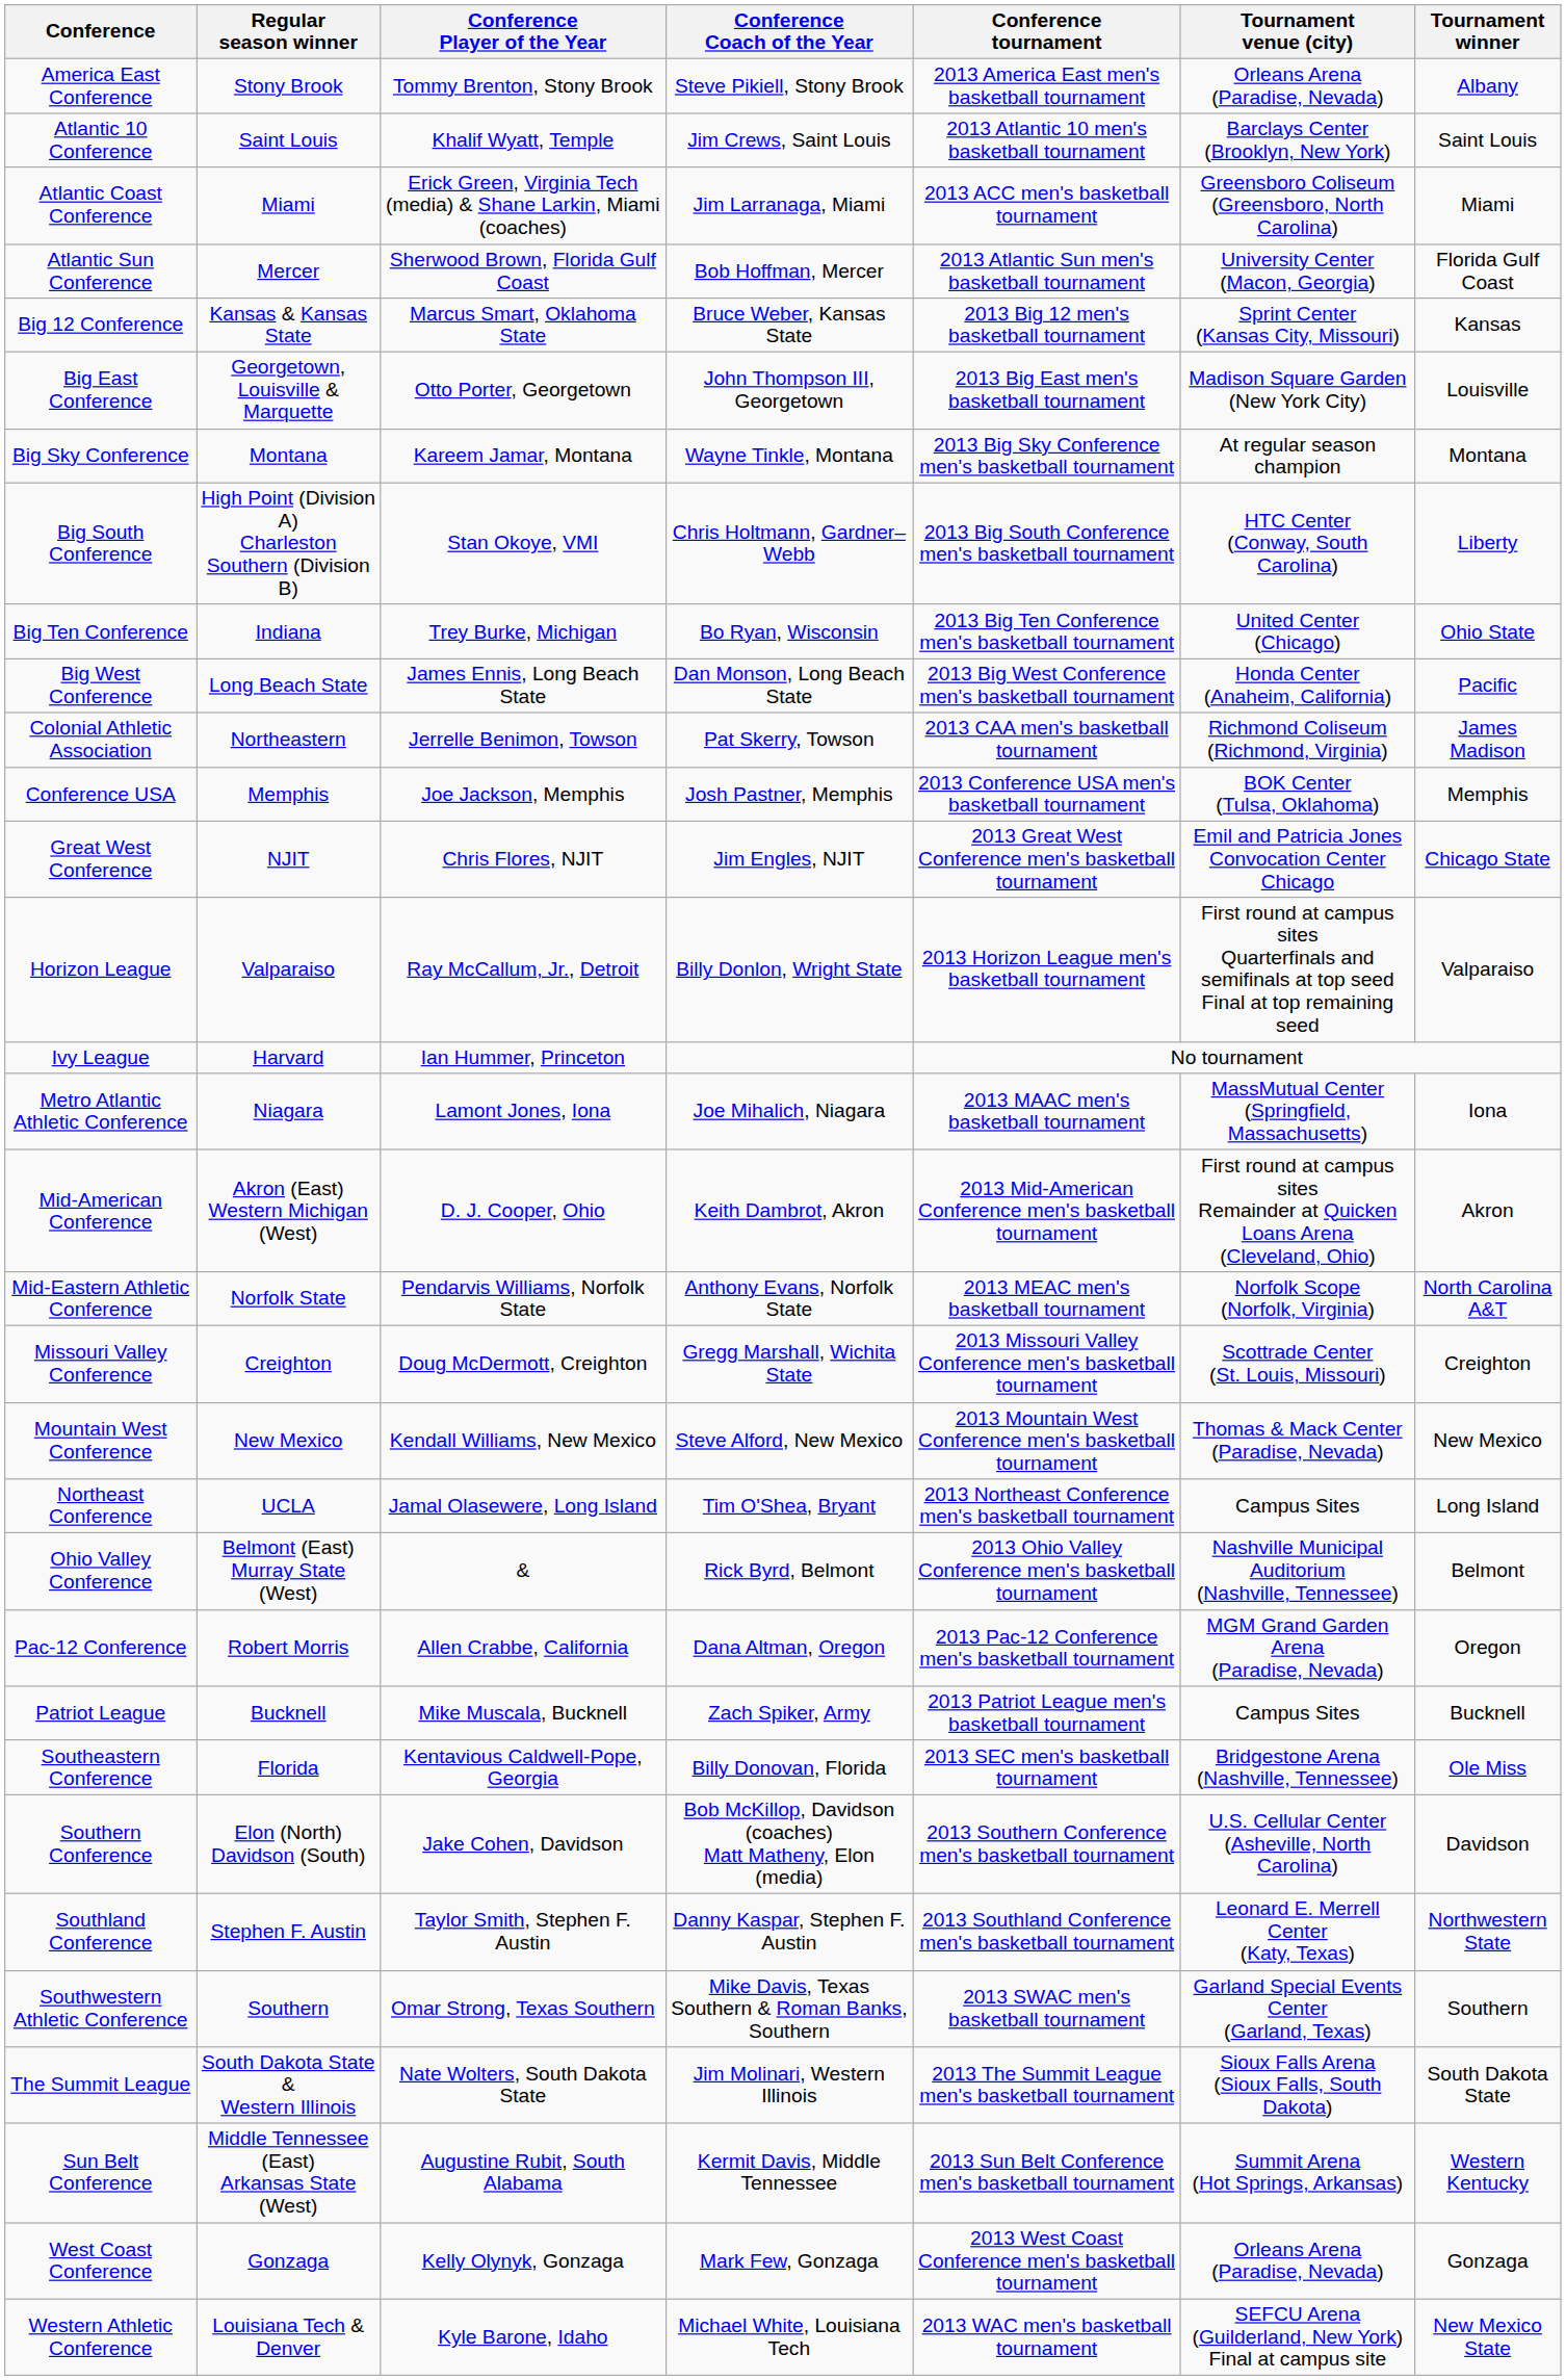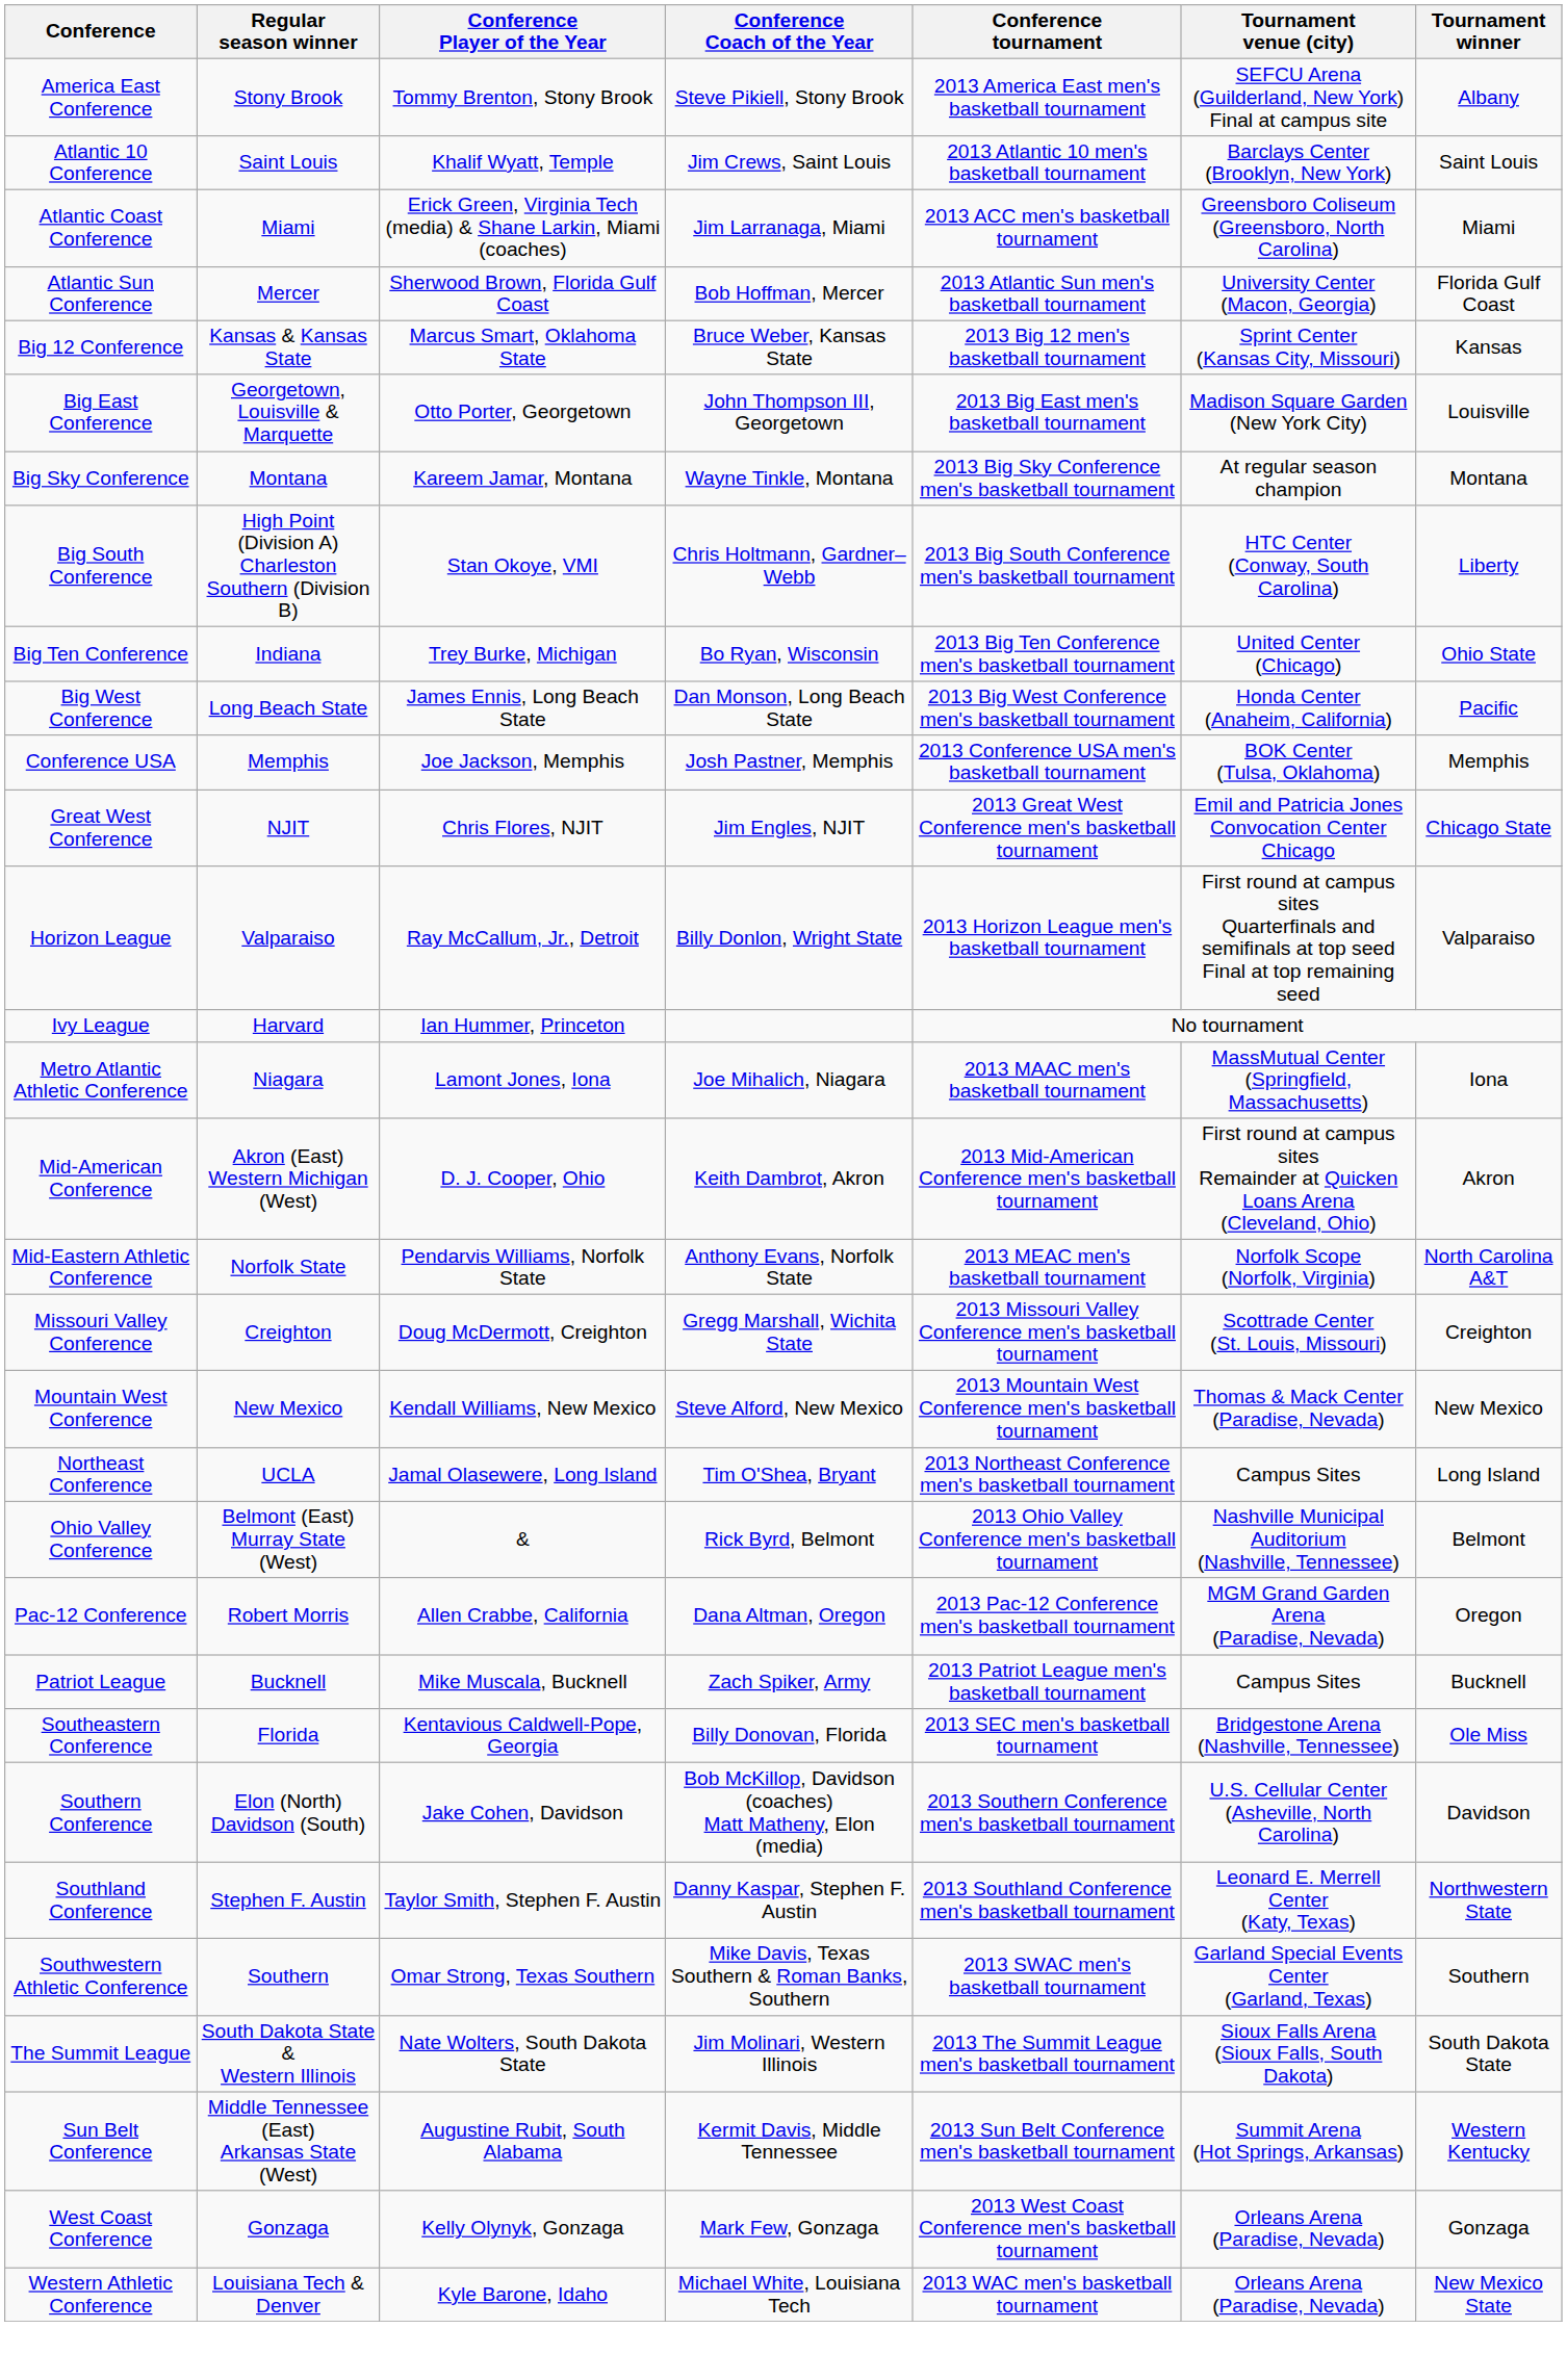America East Conference | Tournament venue (city): Orleans Arena (Paradise, Nevada) -> SEFCU Arena (Guilderland, New York) Final at campus site
- row: Colonial Athletic Association | Northeastern | Jerrelle Benimon, Towson | Pat Skerry, Towson | 2013 CAA men's basketball tournament | Richmond Coliseum (Richmond, Virginia) | James Madison
Western Athletic Conference | Tournament venue (city): SEFCU Arena (Guilderland, New York) Final at campus site -> Orleans Arena (Paradise, Nevada)
